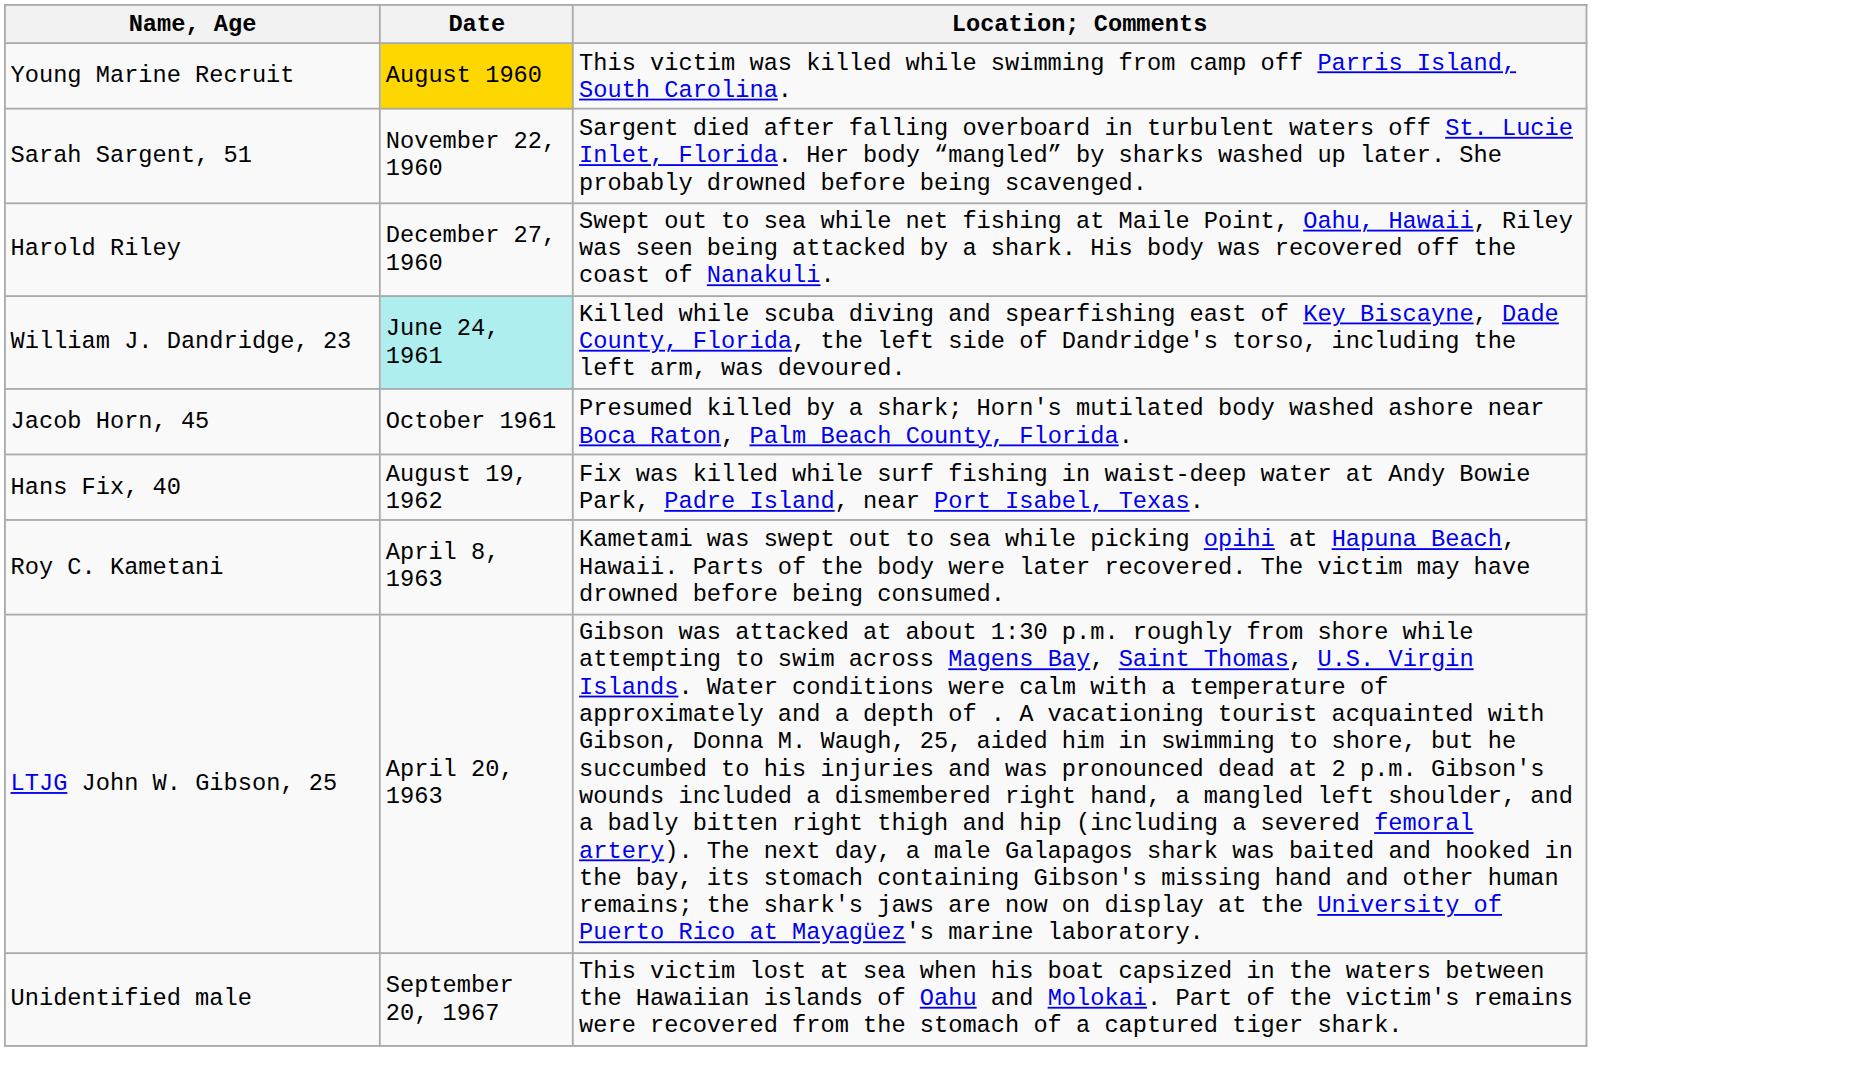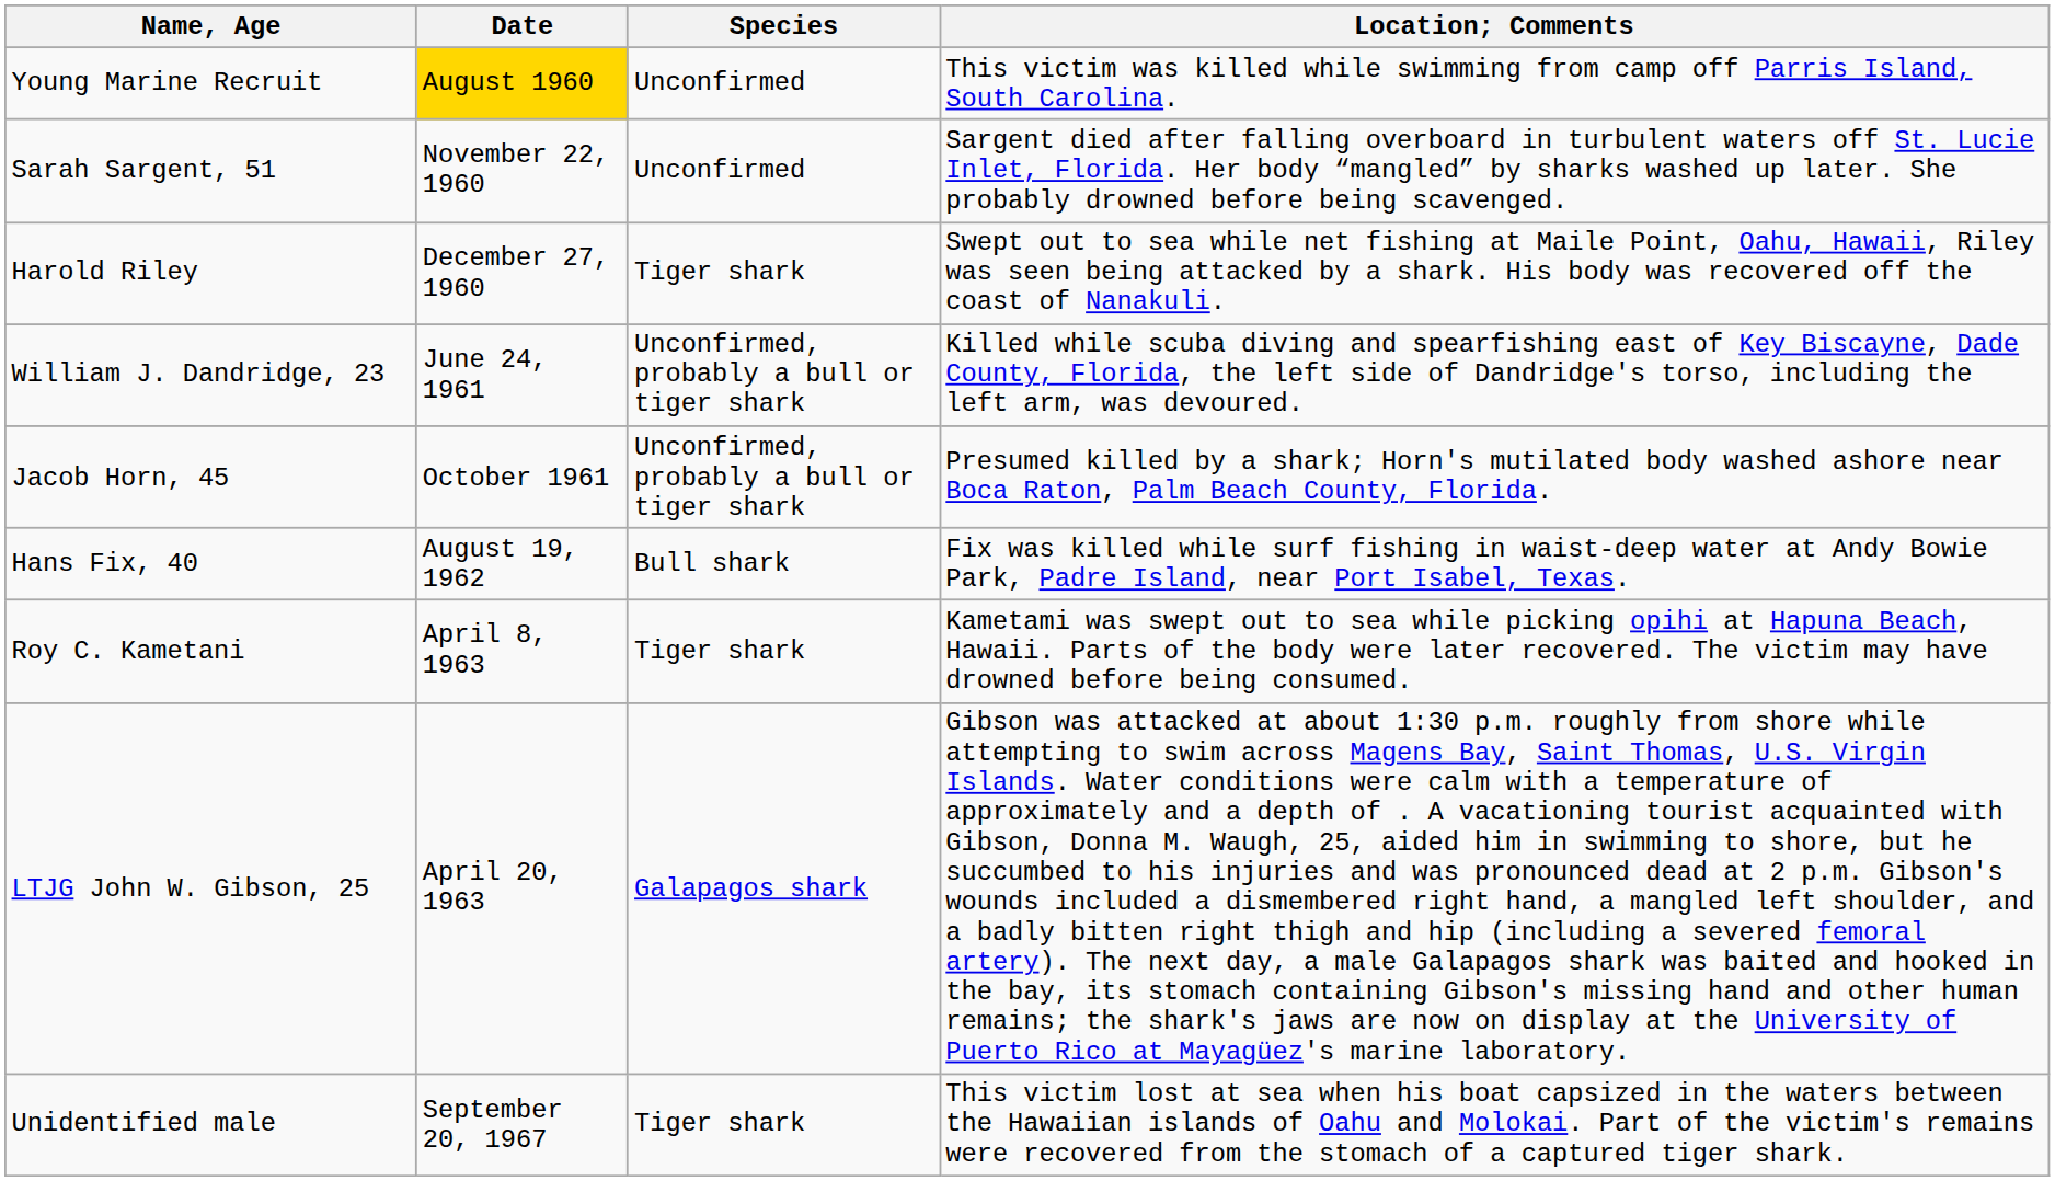+ column: Species | Unconfirmed | Unconfirmed | Tiger shark | Unconfirmed, probably a bull or tiger shark | Unconfirmed, probably a bull or tiger shark | Bull shark | Tiger shark | Galapagos shark | Tiger shark
William J. Dandridge, 23 | Date: paleturquoise background -> no background
